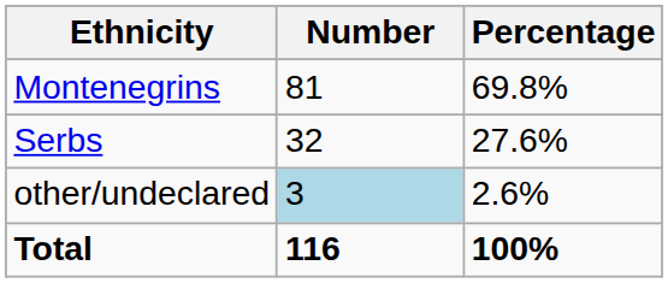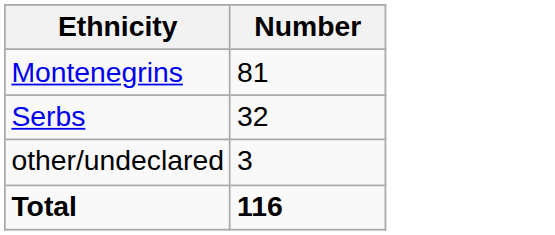- column: Percentage | 69.8% | 27.6% | 2.6% | 100%
other/undeclared | Number: lightblue background -> no background
